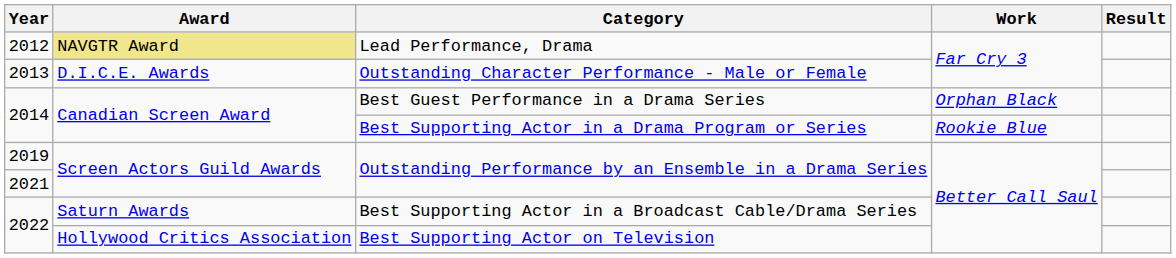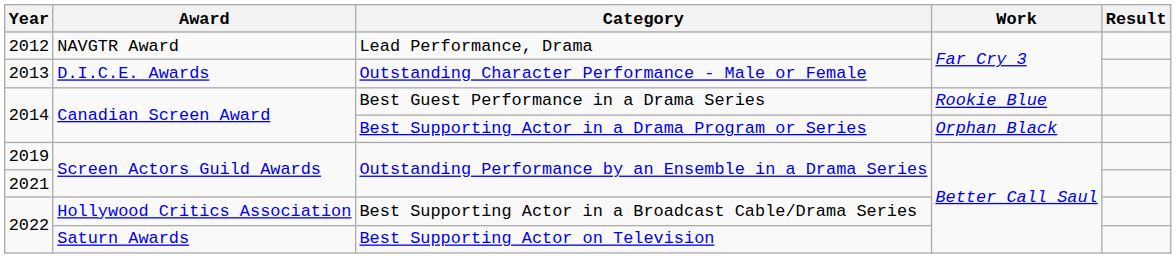Lead Performance, Drama | Award: khaki background -> no background
Best Guest Performance in a Drama Series | Work: Orphan Black -> Rookie Blue
Best Supporting Actor in a Drama Program or Series | Work: Rookie Blue -> Orphan Black
Best Supporting Actor in a Broadcast Cable/Drama Series | Award: Saturn Awards -> Hollywood Critics Association
Best Supporting Actor on Television | Award: Hollywood Critics Association -> Saturn Awards
